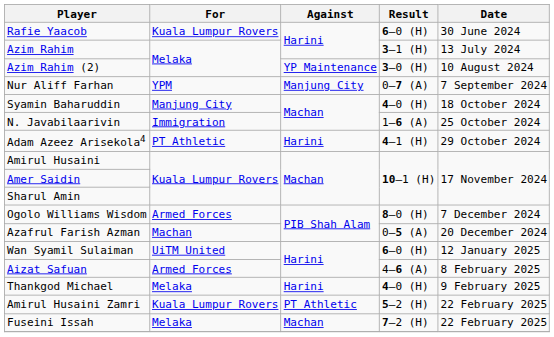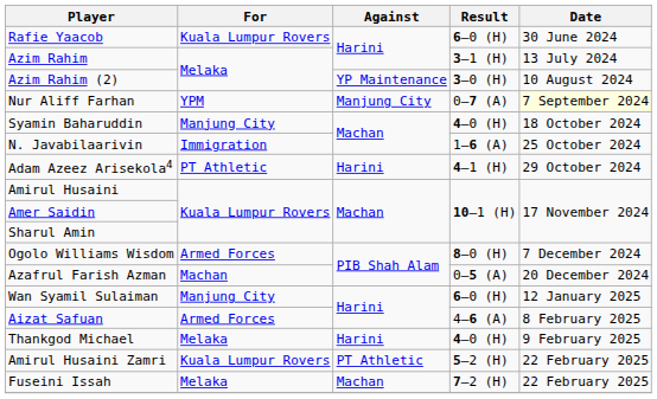Nur Aliff Farhan | Date: no background -> lightyellow background
Wan Syamil Sulaiman | For: UiTM United -> Manjung City
